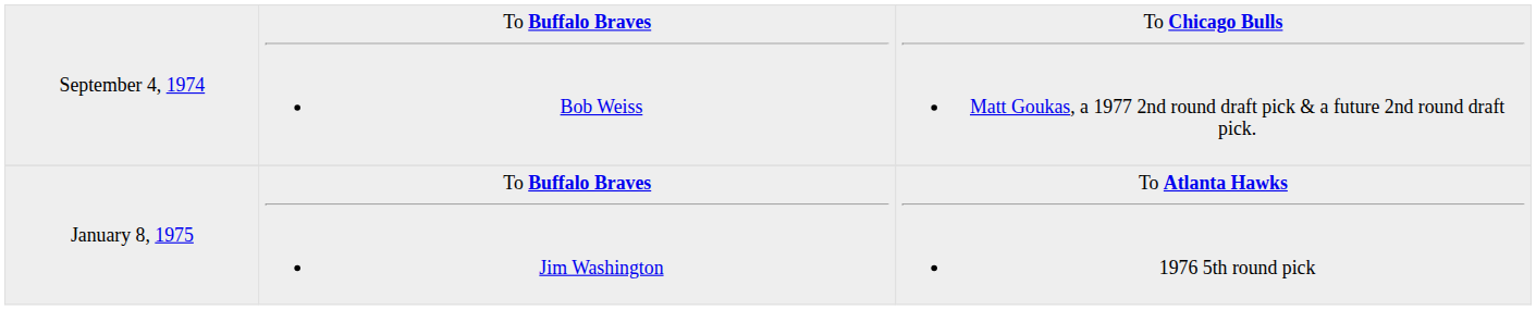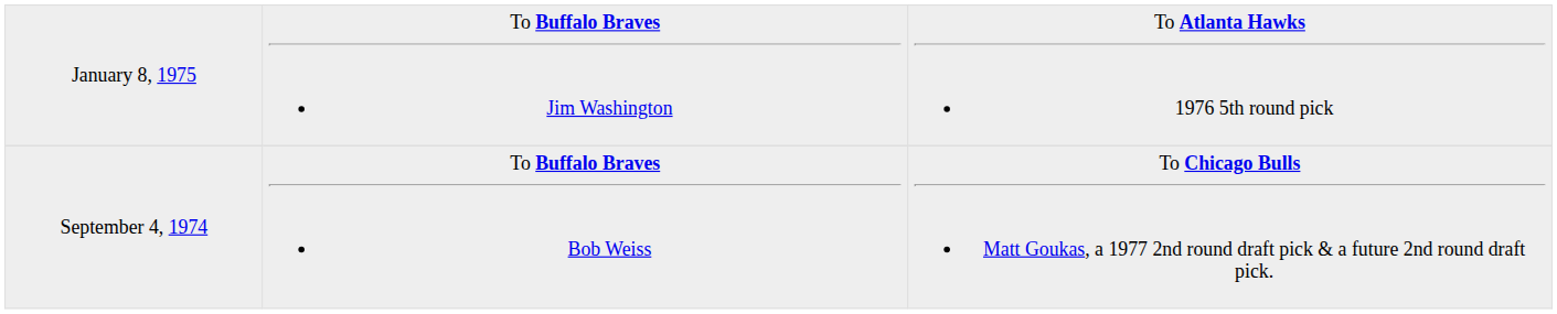rows swapped: September 4, 1974 <-> January 8, 1975
